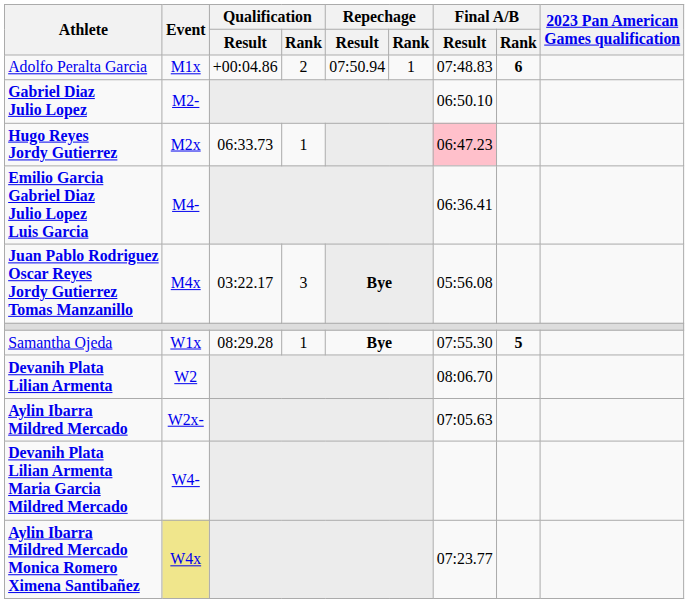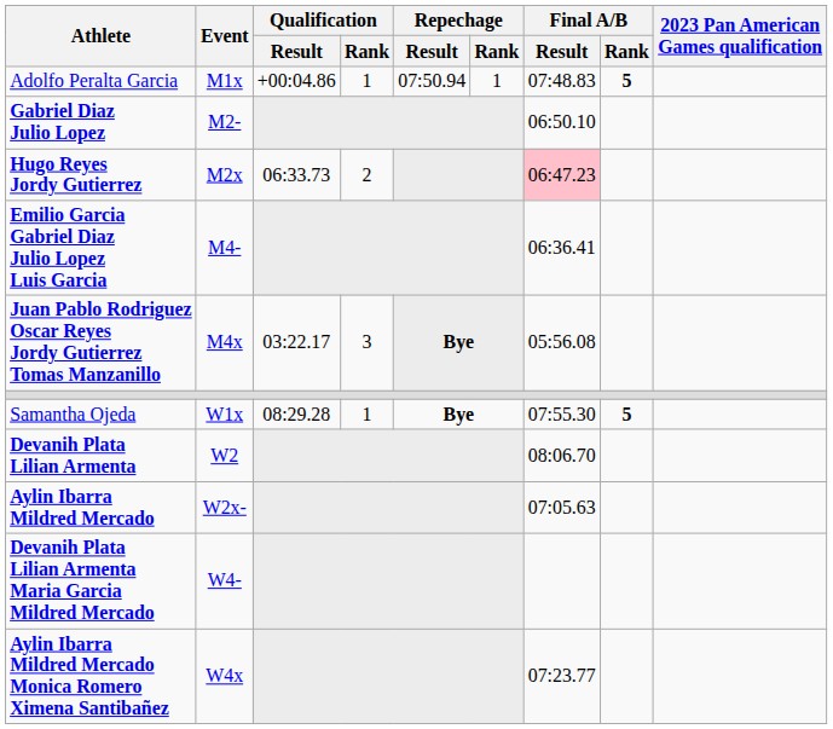Adolfo Peralta Garcia | Qualification / Rank: 2 -> 1
Adolfo Peralta Garcia | Final A/B / Rank: 6 -> 5
Hugo Reyes Jordy Gutierrez | Qualification / Rank: 1 -> 2
Aylin Ibarra Mildred Mercado Monica Romero Ximena Santibañez | Event: khaki background -> no background
